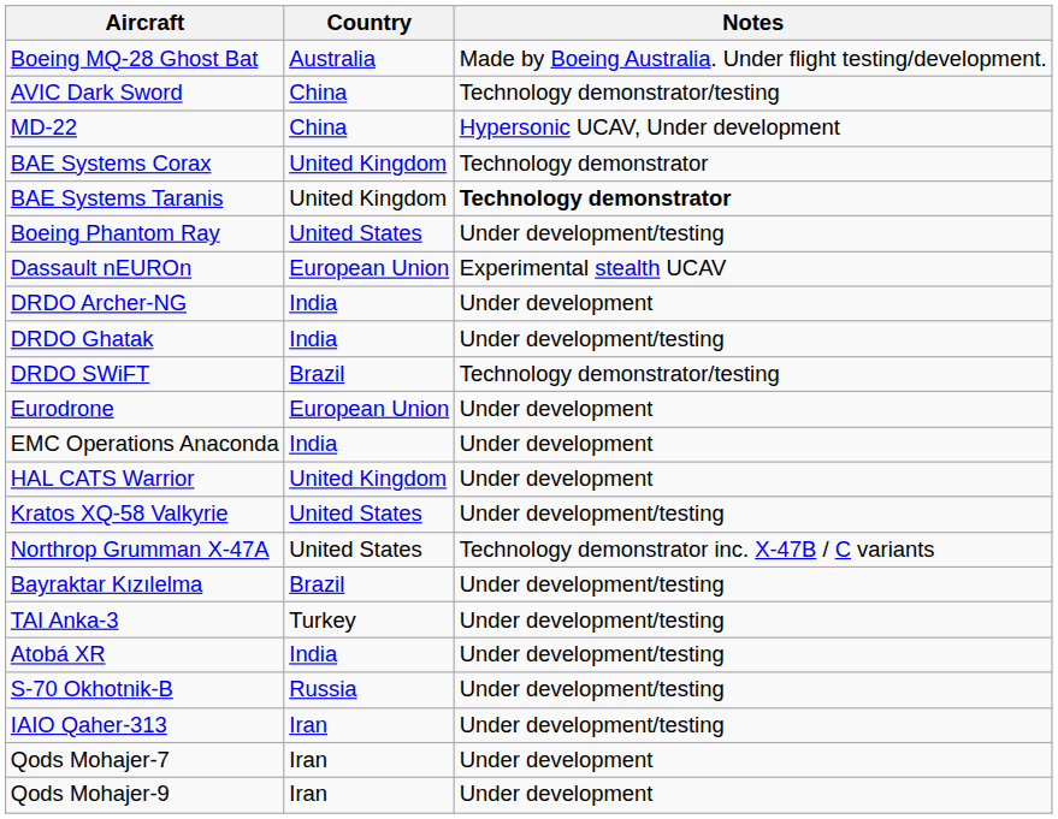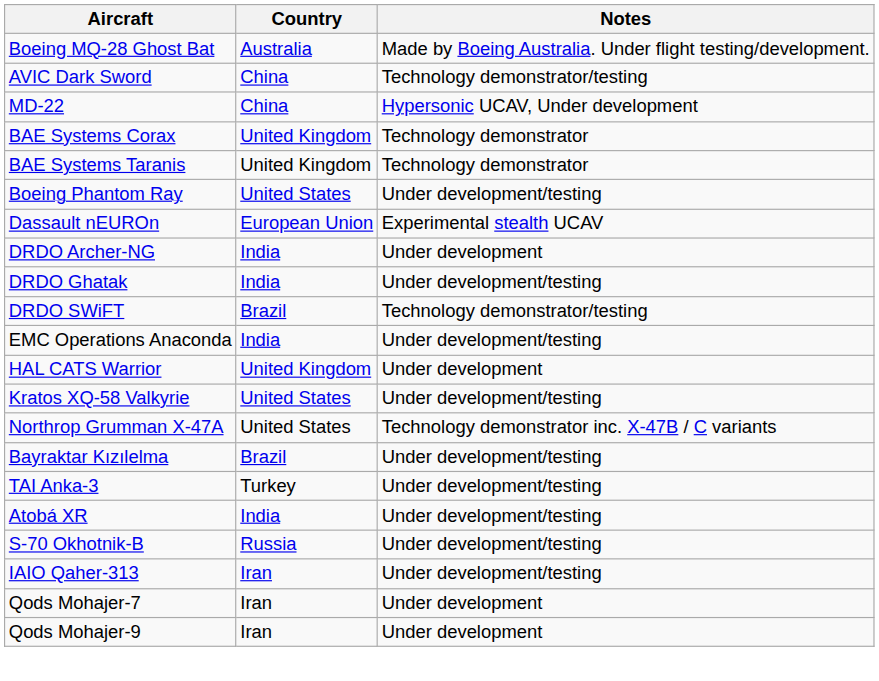BAE Systems Taranis | Notes: bold -> normal
- row: Eurodrone | European Union | Under development
EMC Operations Anaconda | Notes: Under development -> Under development/testing
